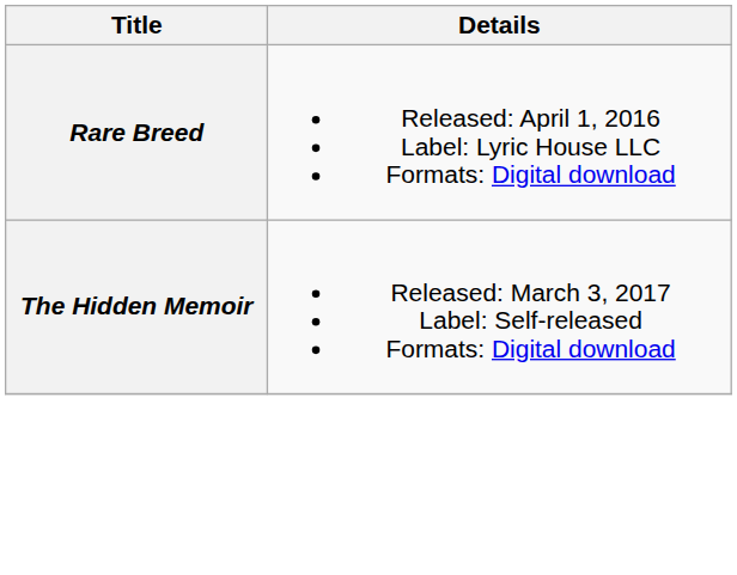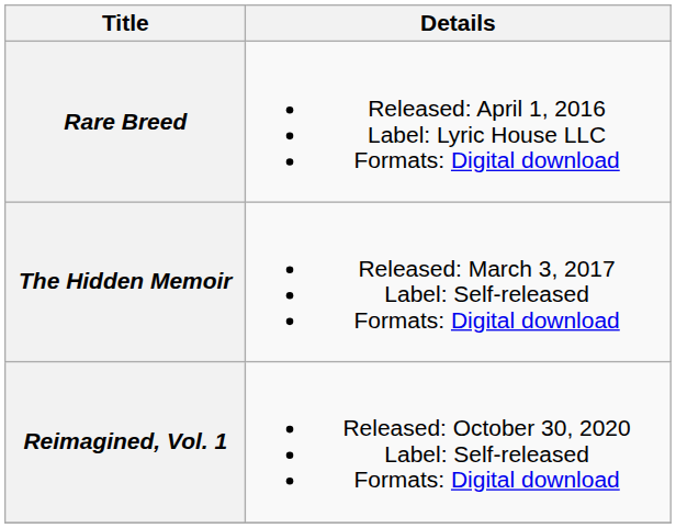+ row: Reimagined, Vol. 1 | Released: October 30, 2020 Label: Self-released Formats: Digital download
